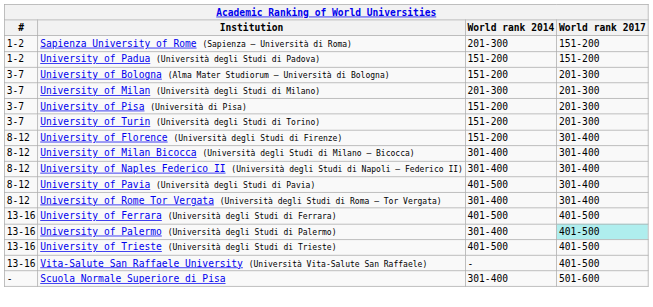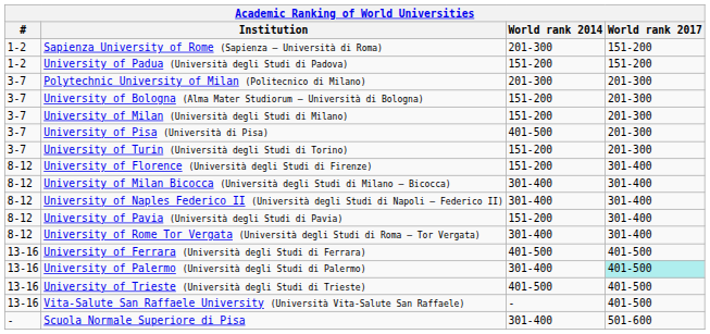+ row: 3-7 | Polytechnic University of Milan (Politecnico di Milano) | 201-300 | 201-300
University of Milan (Università degli Studi di Milano) | World rank 2014: 201-300 -> 151-200
University of Pisa (Università di Pisa) | World rank 2014: 151-200 -> 401-500
University of Pavia (Università degli Studi di Pavia) | World rank 2014: 401-500 -> 151-200
